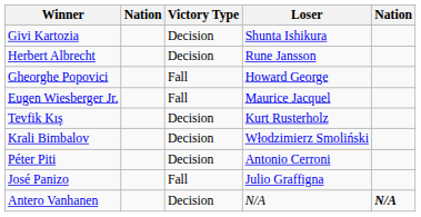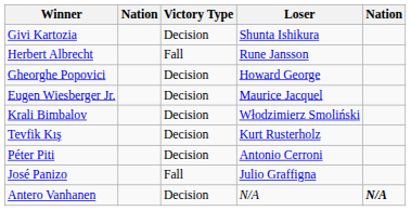Herbert Albrecht | Victory Type: Decision -> Fall
Gheorghe Popovici | Victory Type: Fall -> Decision
Eugen Wiesberger Jr. | Victory Type: Fall -> Decision
rows swapped: Krali Bimbalov <-> Tevfik Kış
